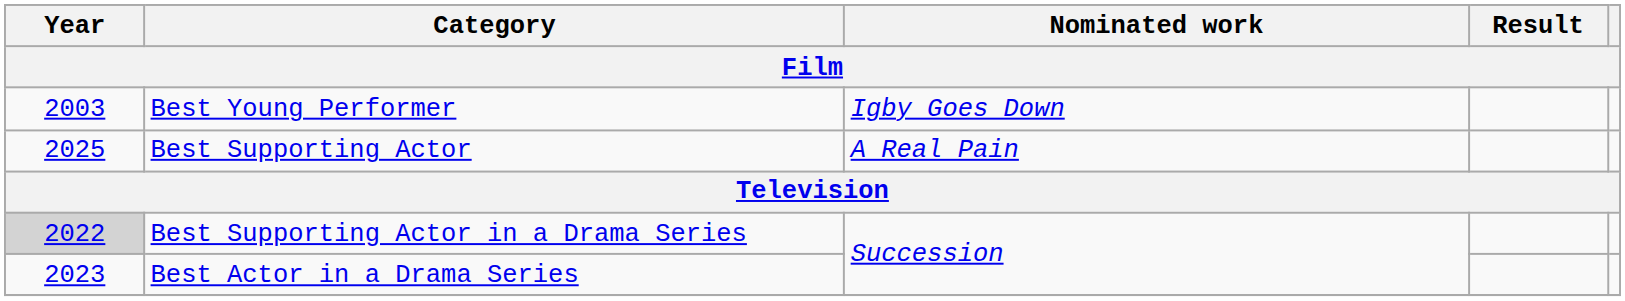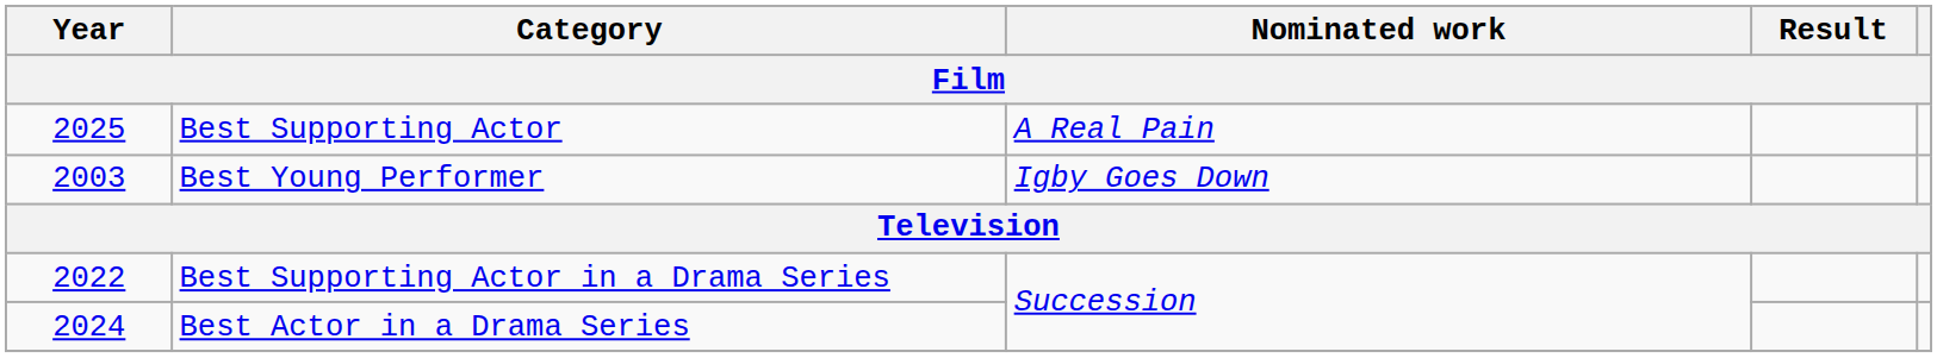rows swapped: Best Young Performer <-> Best Supporting Actor
Best Supporting Actor in a Drama Series | Year: lightgrey background -> no background
Best Actor in a Drama Series | Year: 2023 -> 2024
